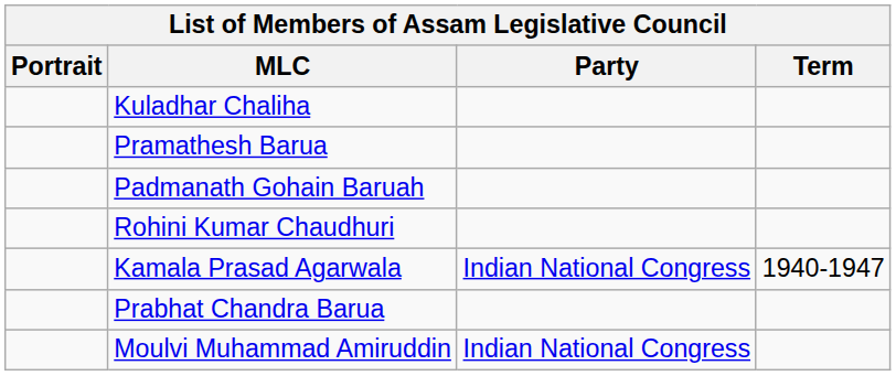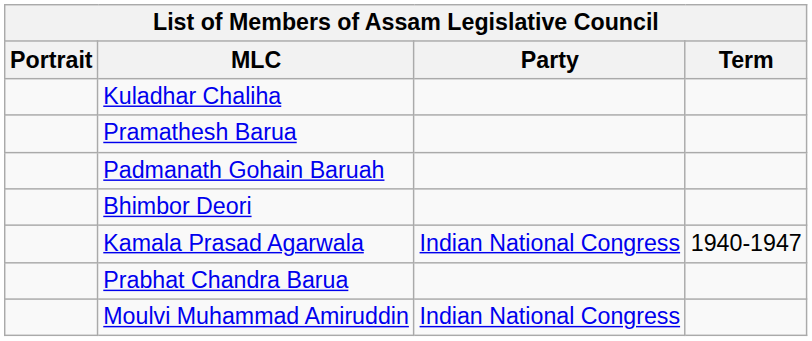- row: Rohini Kumar Chaudhuri
+ row: Bhimbor Deori
